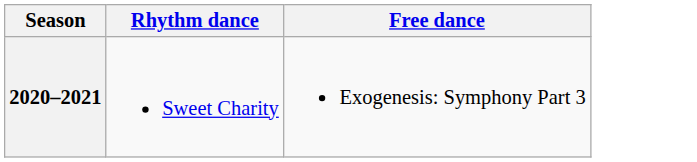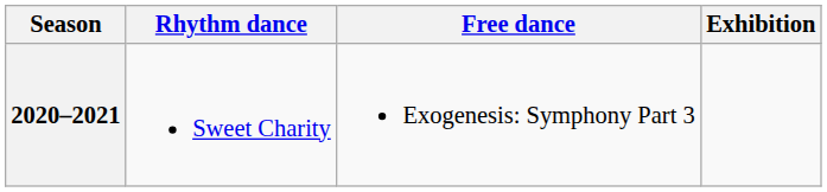+ column: Exhibition
